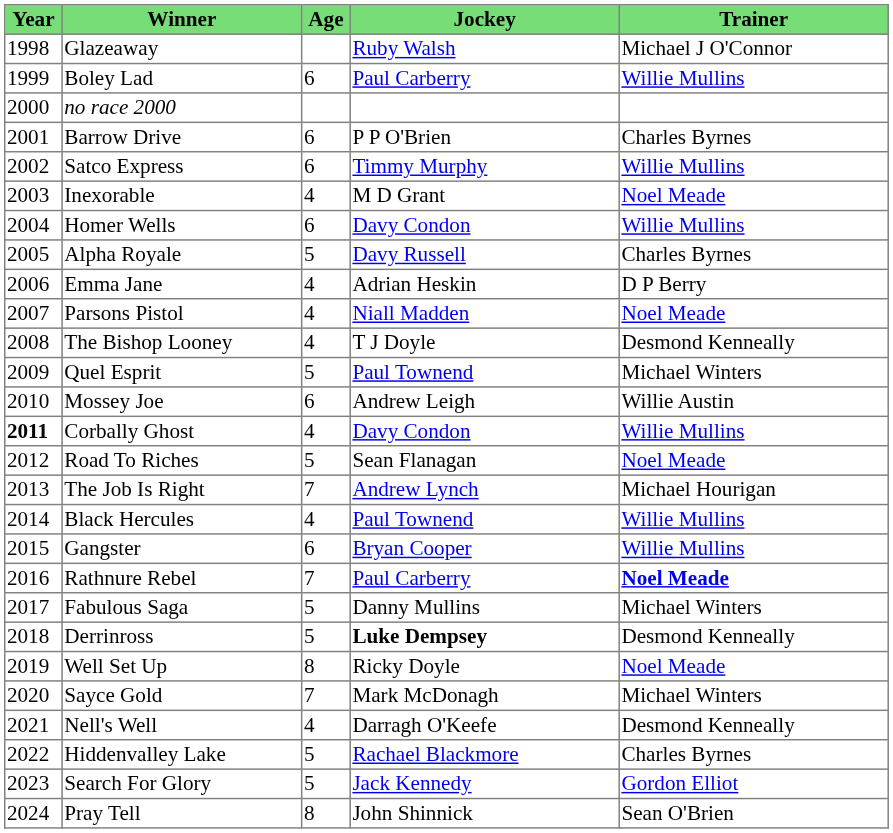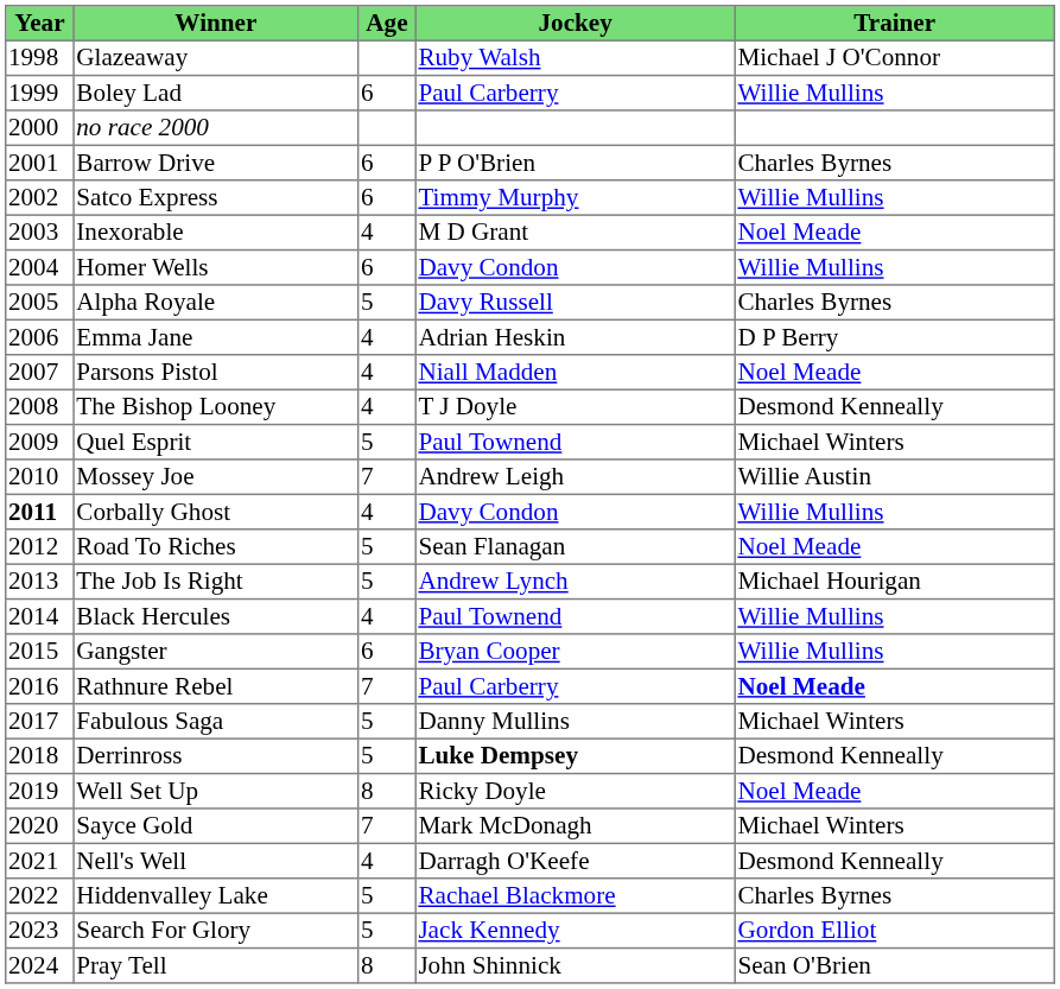Mossey Joe | Age: 6 -> 7
The Job Is Right | Age: 7 -> 5
